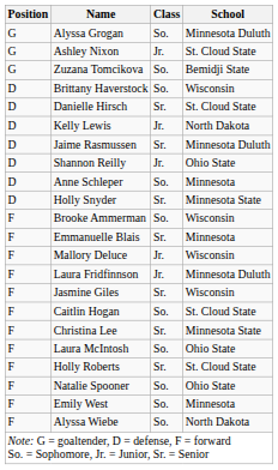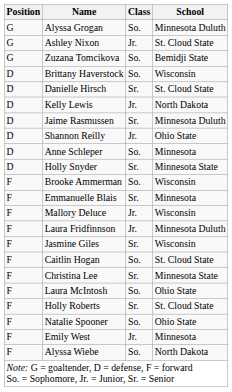Emily West | Class: So. -> Jr.
